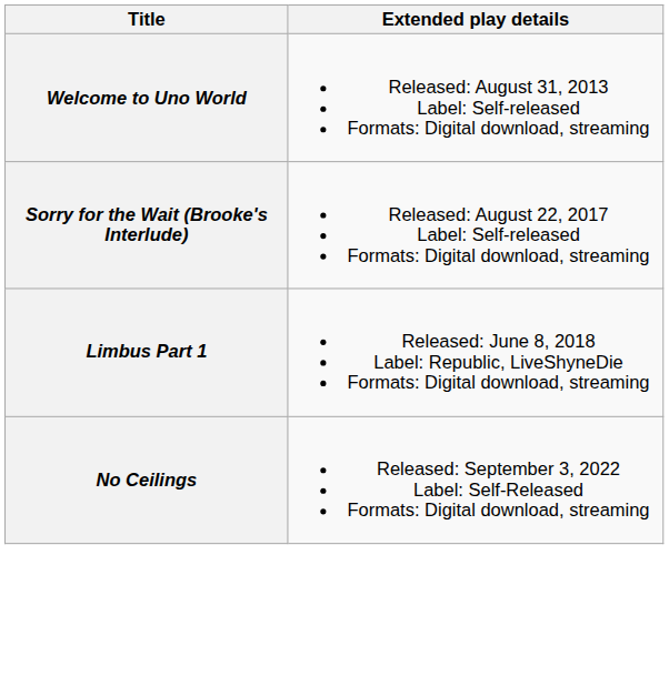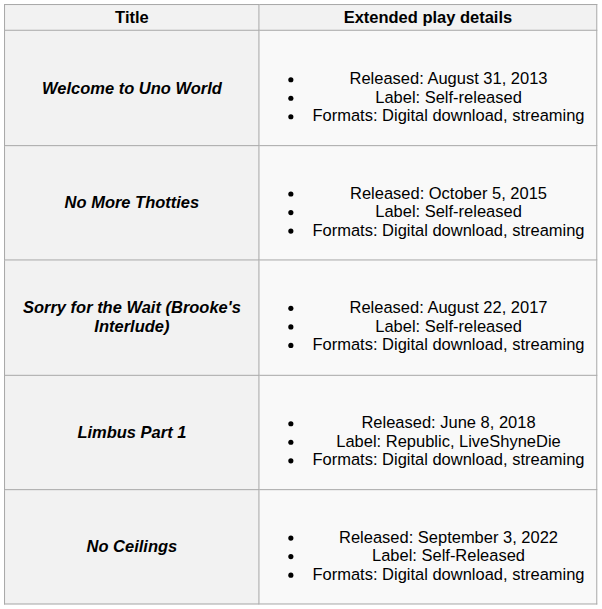+ row: No More Thotties | Released: October 5, 2015 Label: Self-released Formats: Digital download, streaming
